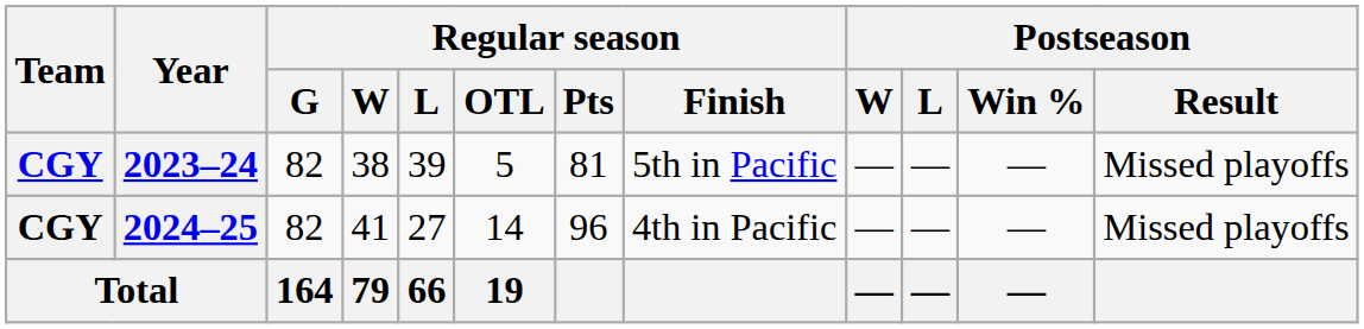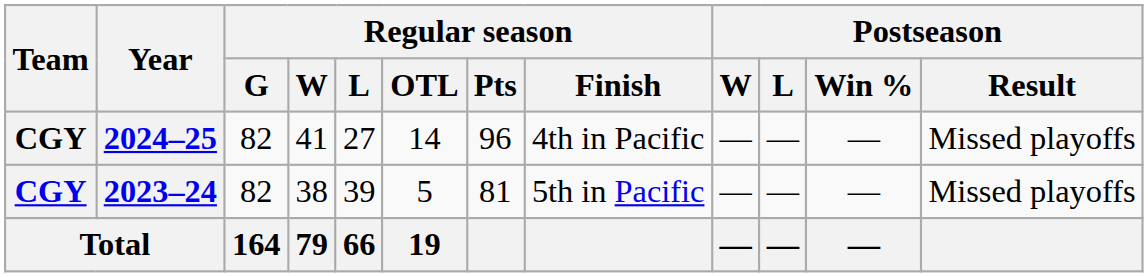rows swapped: 2023–24 <-> 2024–25
